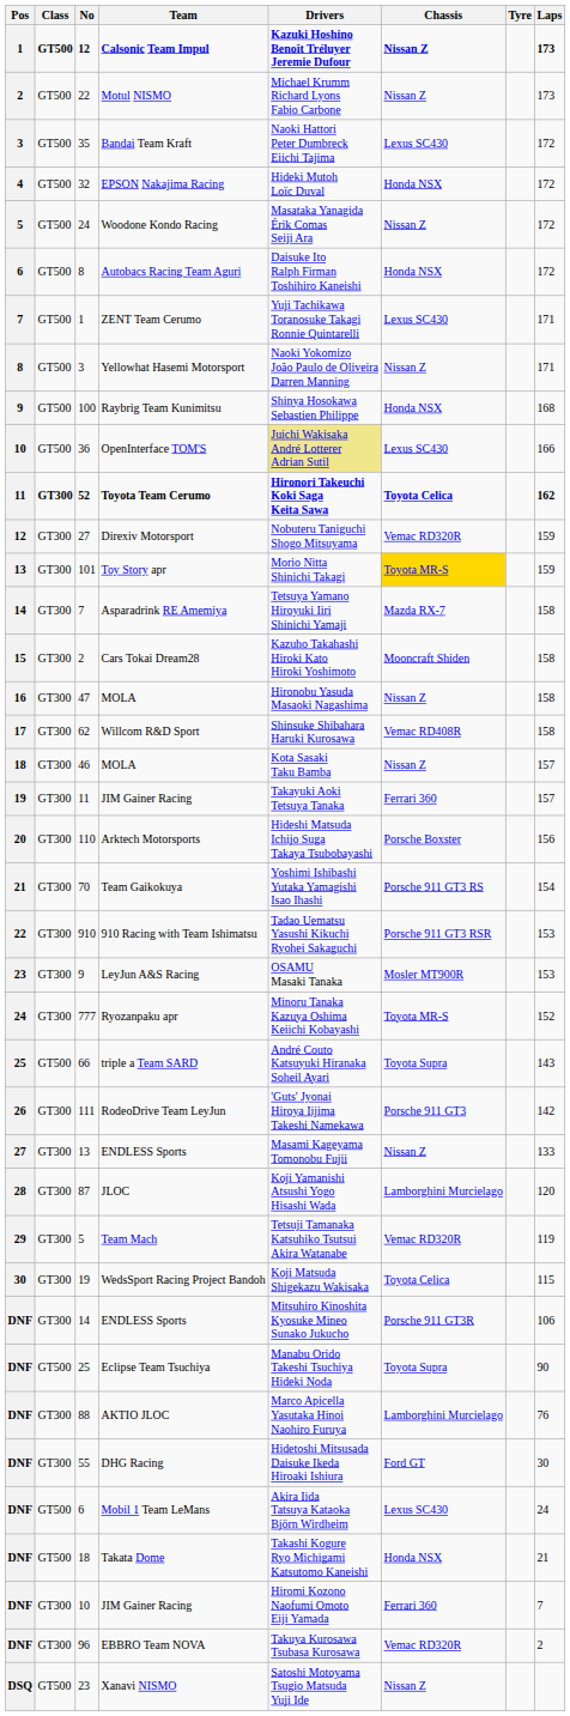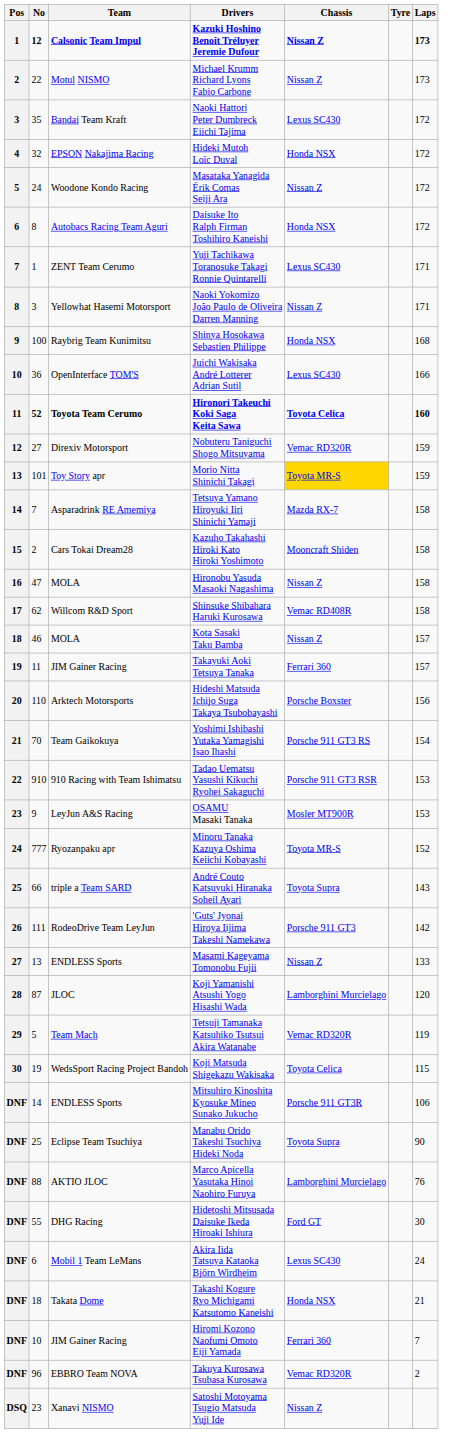- column: Class | GT500 | GT500 | GT500 | GT500 | GT500 | GT500 | GT500 | GT500 | GT500 | GT500 | GT300 | GT300 | GT300 | GT300 | GT300 | GT300 | GT300 | GT300 | GT300 | GT300 | GT300 | GT300 | GT300 | GT300 | GT500 | GT300 | GT300 | GT300 | GT300 | GT300 | GT300 | GT500 | GT300 | GT300 | GT500 | GT500 | GT300 | GT300 | GT500
OpenInterface TOM'S | Drivers: khaki background -> no background
Toyota Team Cerumo | Laps: 162 -> 160
